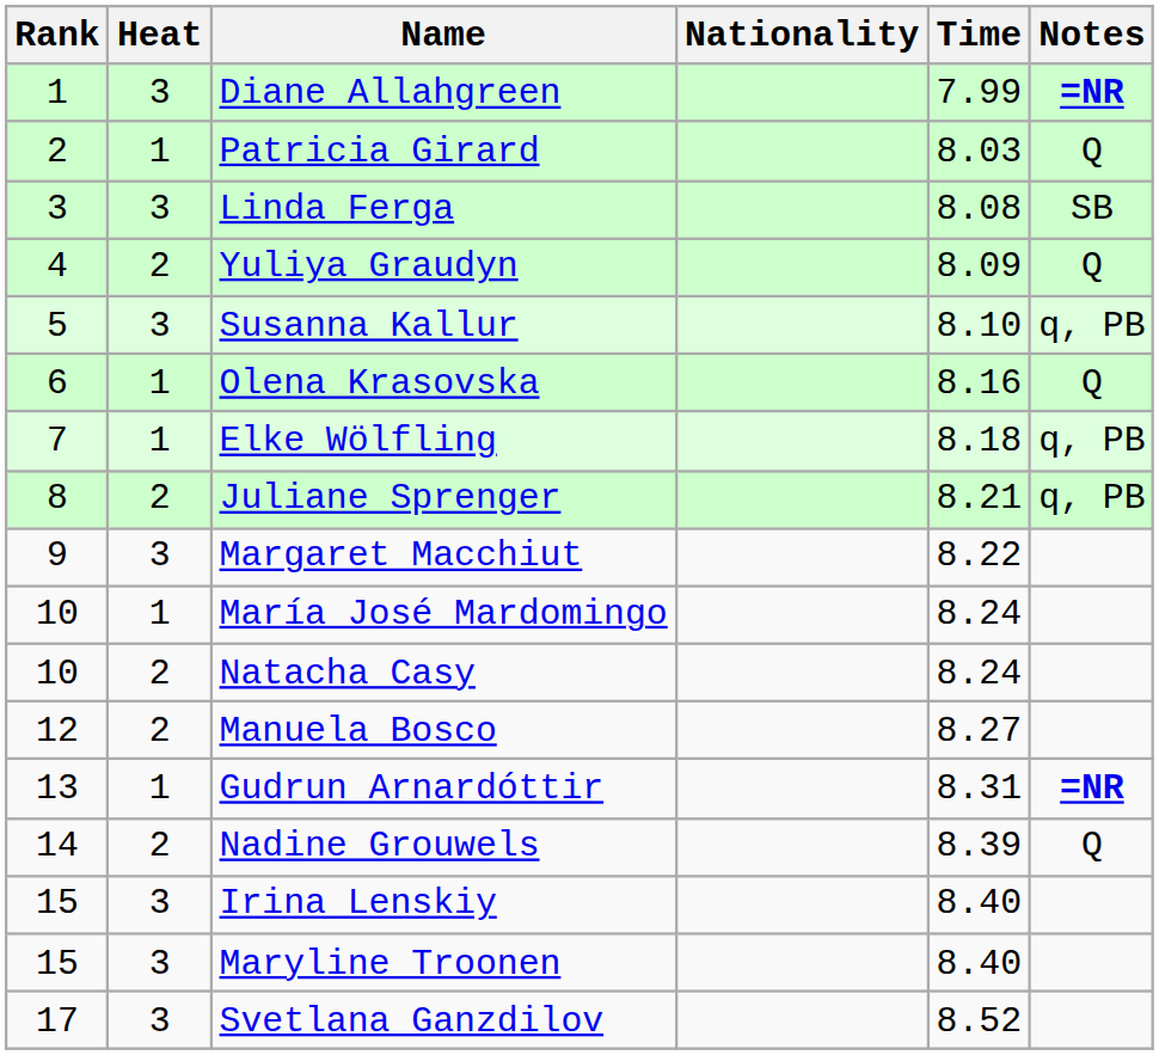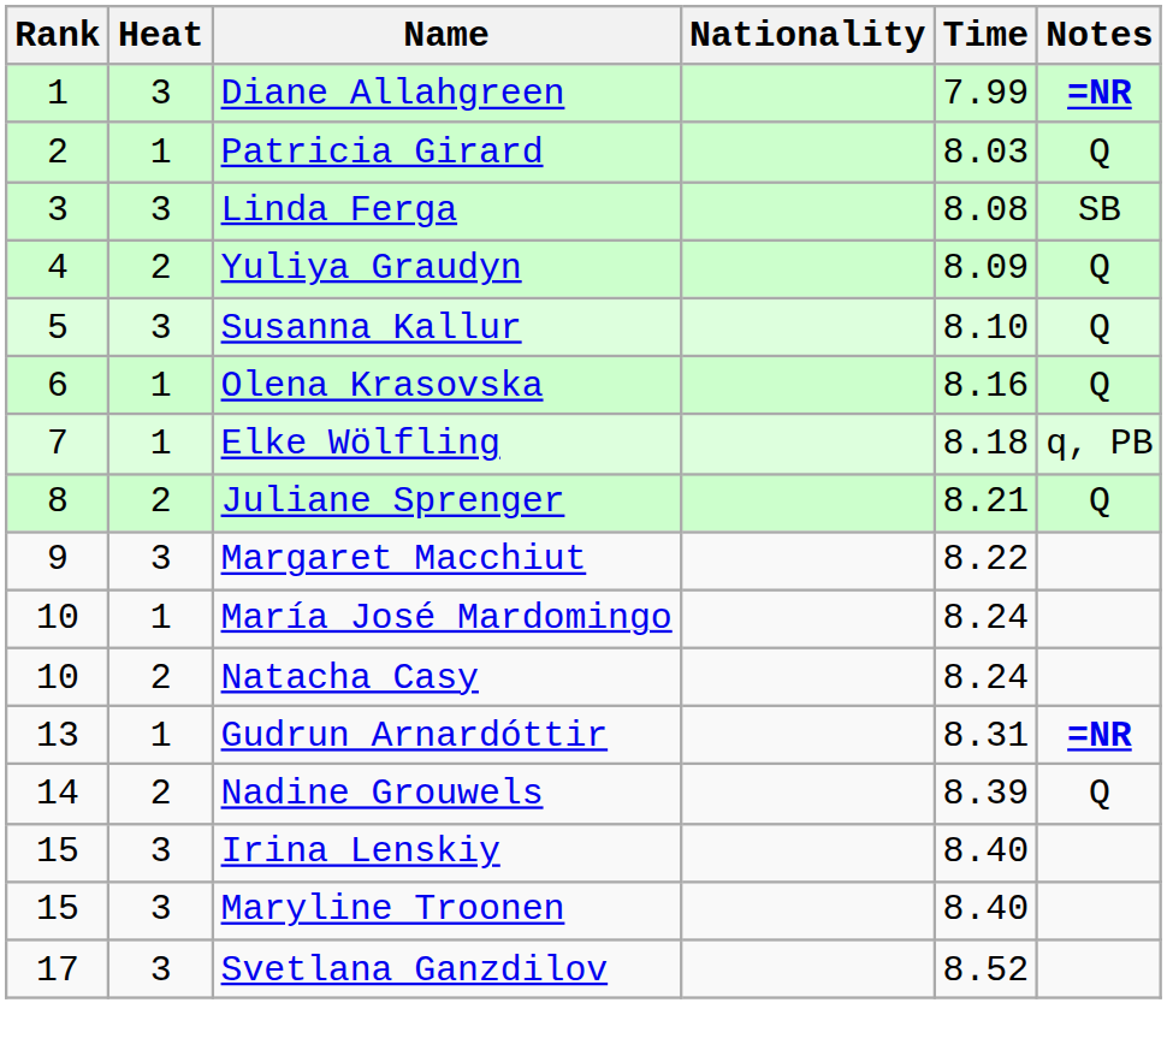Susanna Kallur | Notes: q, PB -> Q
Juliane Sprenger | Notes: q, PB -> Q
- row: 12 | 2 | Manuela Bosco | 8.27
